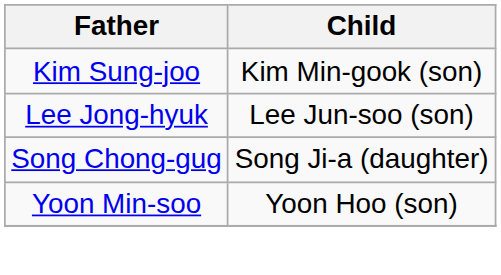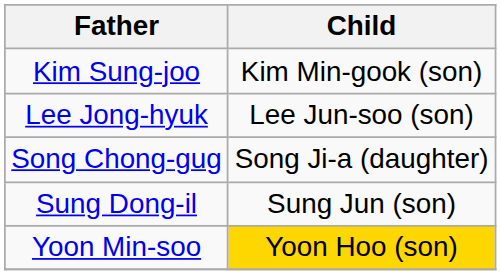+ row: Sung Dong-il | Sung Jun (son)
Yoon Min-soo | Child: no background -> gold background
